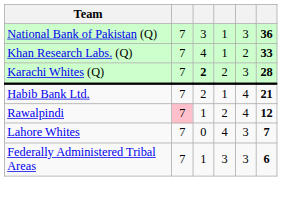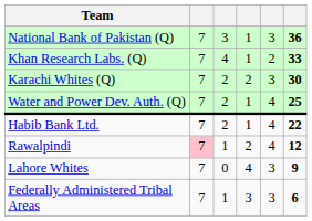Karachi Whites (Q) | column 3: bold -> normal
Karachi Whites (Q) | column 6: 28 -> 30
+ row: Water and Power Dev. Auth. (Q) | 7 | 2 | 1 | 4 | 25
Habib Bank Ltd. | column 6: 21 -> 22
Lahore Whites | column 6: 7 -> 9
